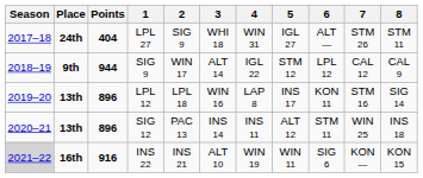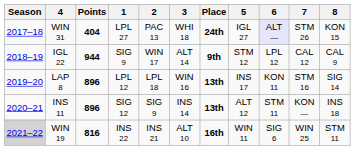columns swapped: Place <-> 4
LPL 27 | 2: SIG 9 -> PAC 13
LPL 27 | 6: no background -> lavender background
LPL 27 | 8: STM 11 -> KON 15
SIG 12 | 2: PAC 13 -> SIG 9
SIG 12 | 7: WIN 25 -> KON —
INS 22 | Points: 916 -> 816
INS 22 | 7: KON — -> WIN 25
INS 22 | 8: KON 15 -> STM 11
